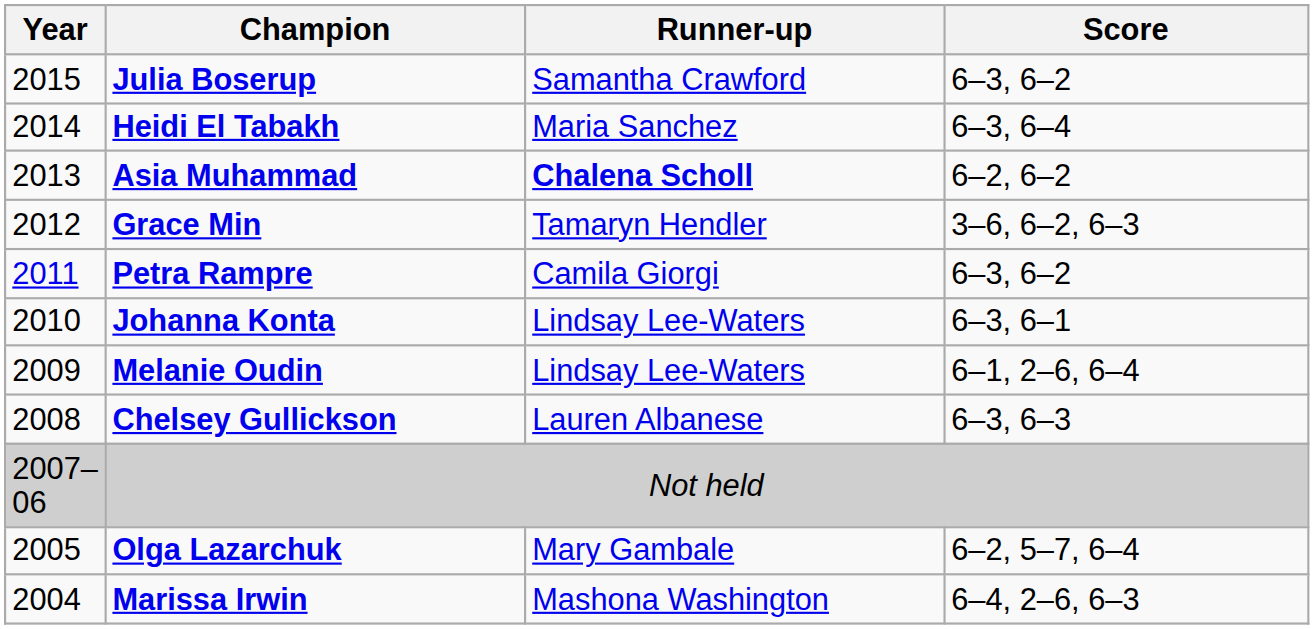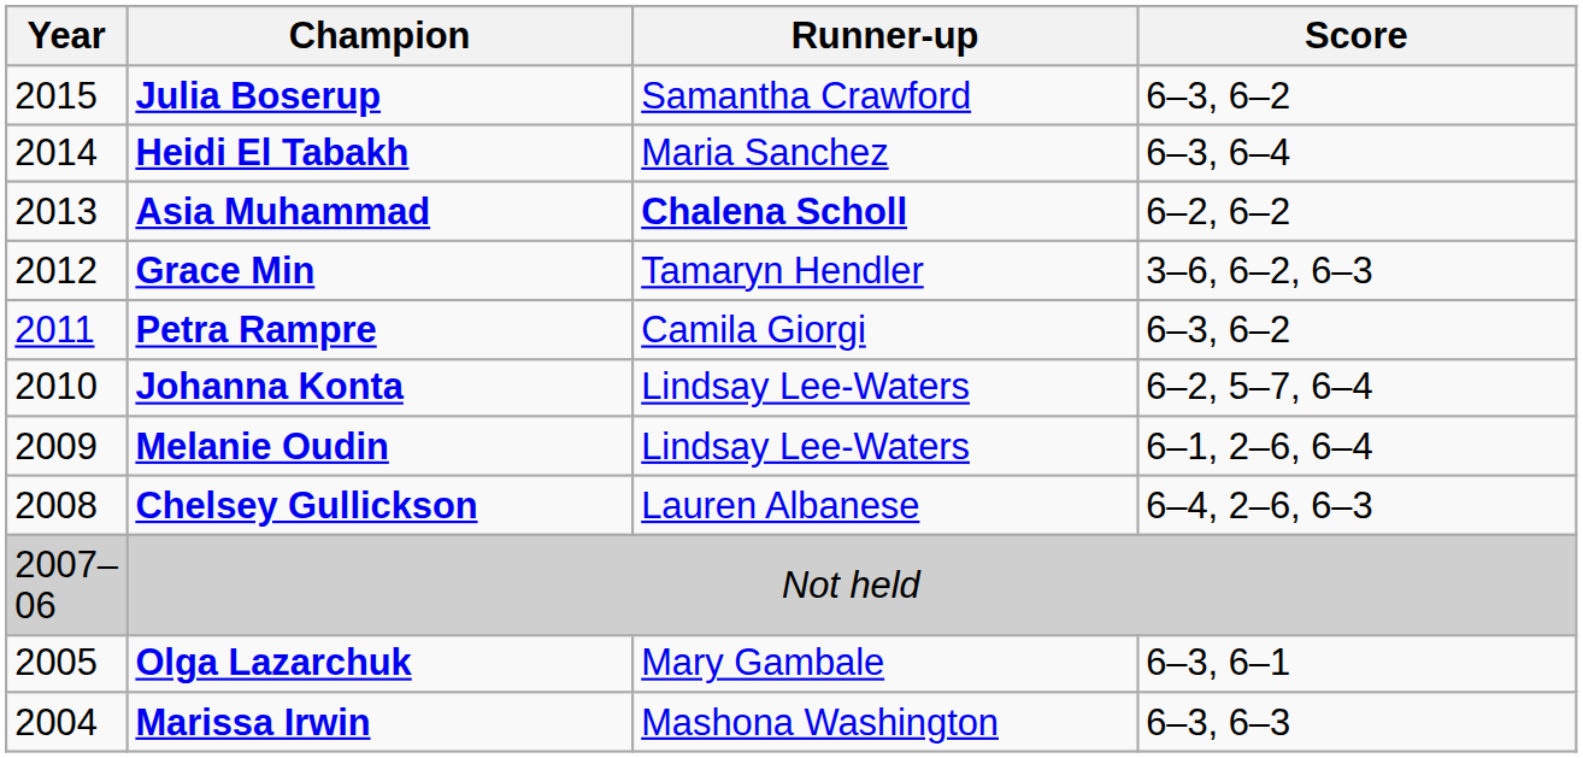Johanna Konta | Score: 6–3, 6–1 -> 6–2, 5–7, 6–4
Chelsey Gullickson | Score: 6–3, 6–3 -> 6–4, 2–6, 6–3
Olga Lazarchuk | Score: 6–2, 5–7, 6–4 -> 6–3, 6–1
Marissa Irwin | Score: 6–4, 2–6, 6–3 -> 6–3, 6–3
